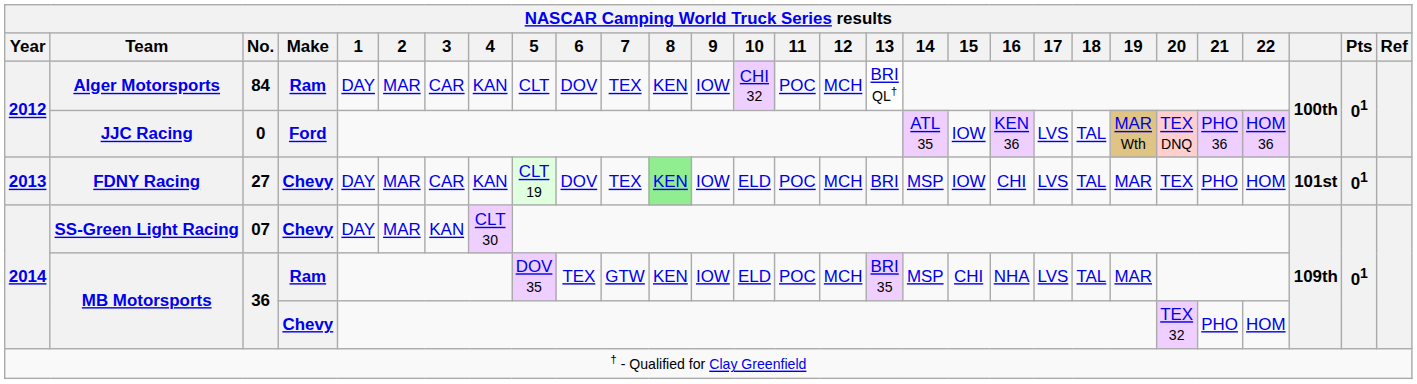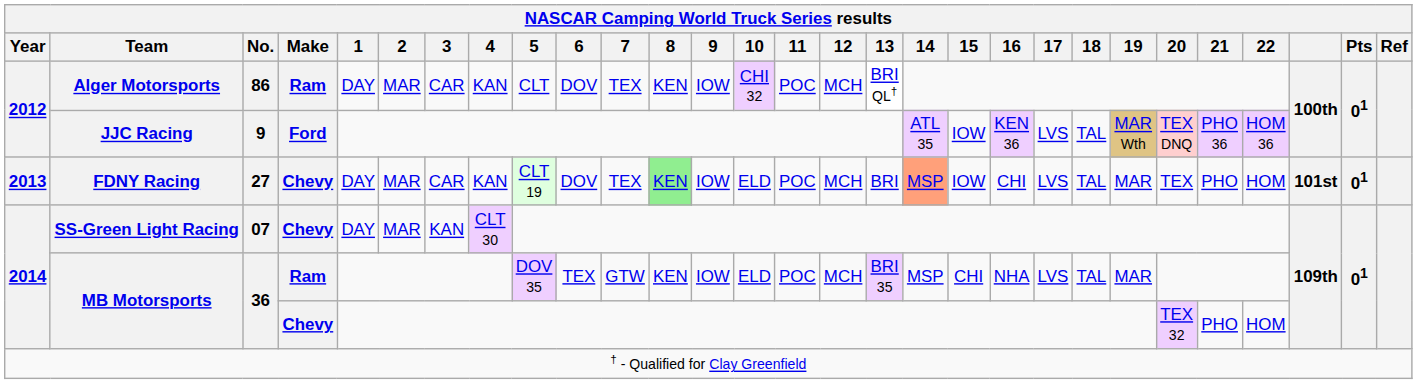Alger Motorsports | No.: 84 -> 86
JJC Racing | No.: 0 -> 9
FDNY Racing | 14: no background -> lightsalmon background
